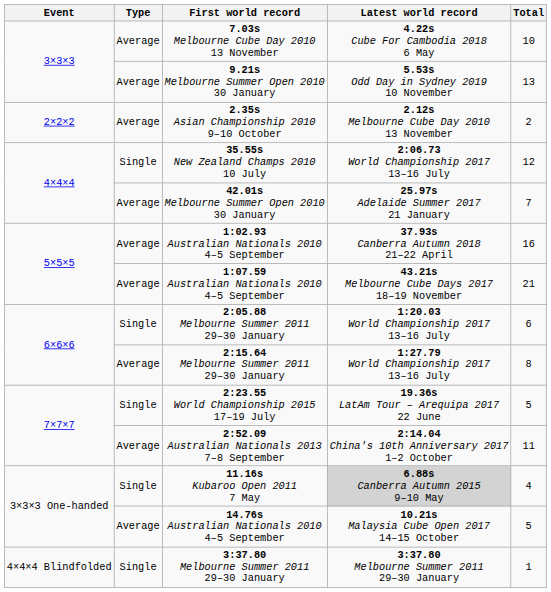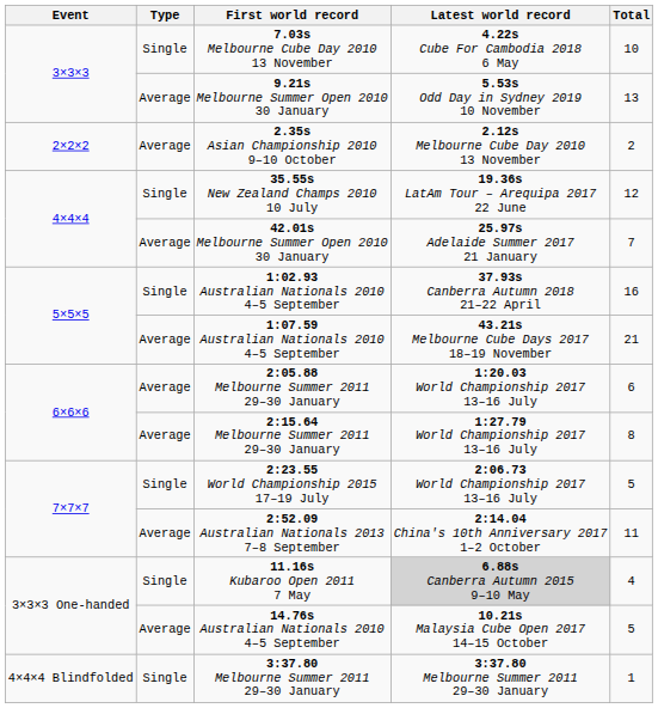7.03s Melbourne Cube Day 2010 13 November | Type: Average -> Single
35.55s New Zealand Champs 2010 10 July | Latest world record: 2:06.73 World Championship 2017 13–16 July -> 19.36s LatAm Tour – Arequipa 2017 22 June
1:02.93 Australian Nationals 2010 4–5 September | Type: Average -> Single
2:05.88 Melbourne Summer 2011 29–30 January | Type: Single -> Average
2:23.55 World Championship 2015 17–19 July | Latest world record: 19.36s LatAm Tour – Arequipa 2017 22 June -> 2:06.73 World Championship 2017 13–16 July
